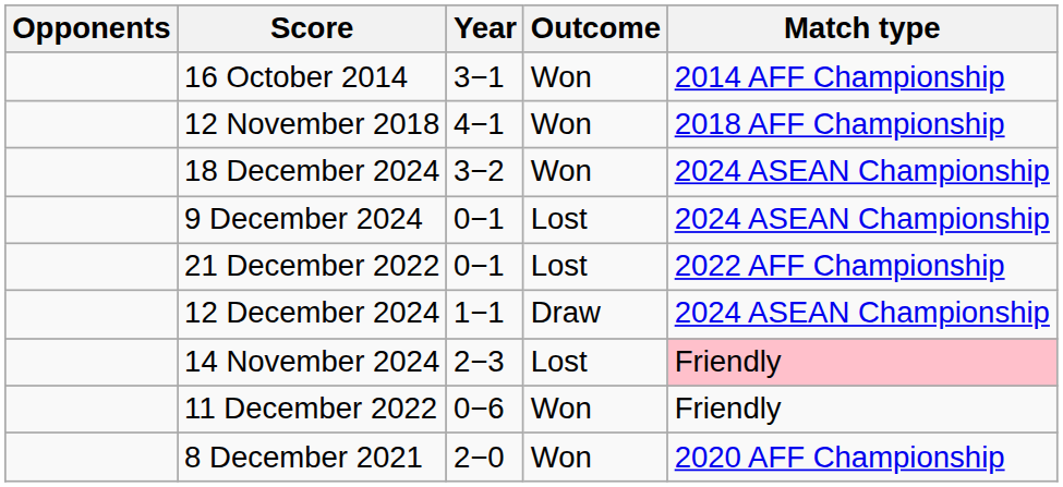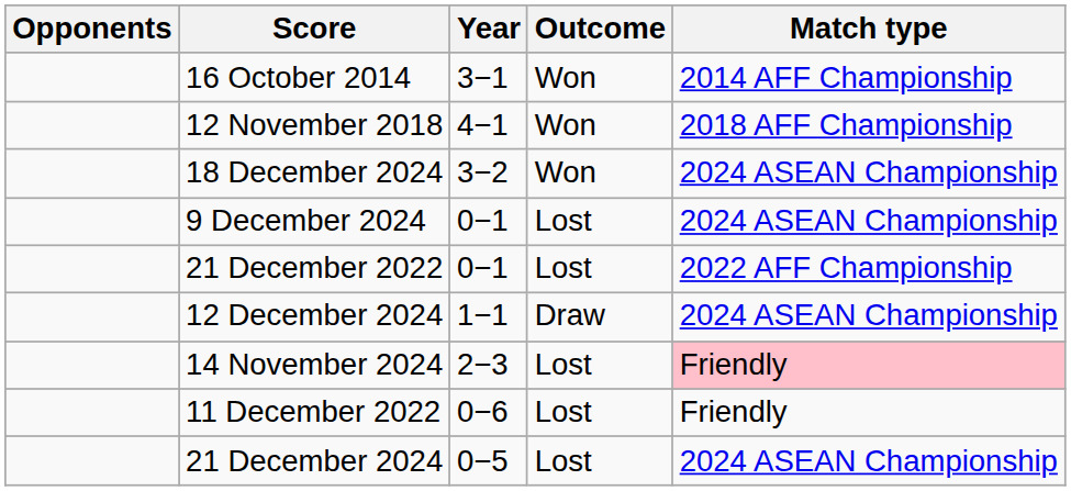11 December 2022 | Outcome: Won -> Lost
- row: 8 December 2021 | 2−0 | Won | 2020 AFF Championship
+ row: 21 December 2024 | 0−5 | Lost | 2024 ASEAN Championship
